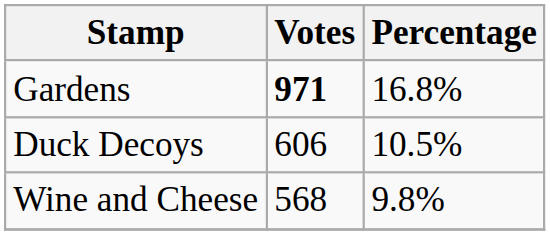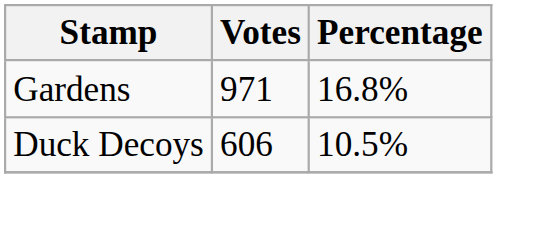Gardens | Votes: bold -> normal
- row: Wine and Cheese | 568 | 9.8%
